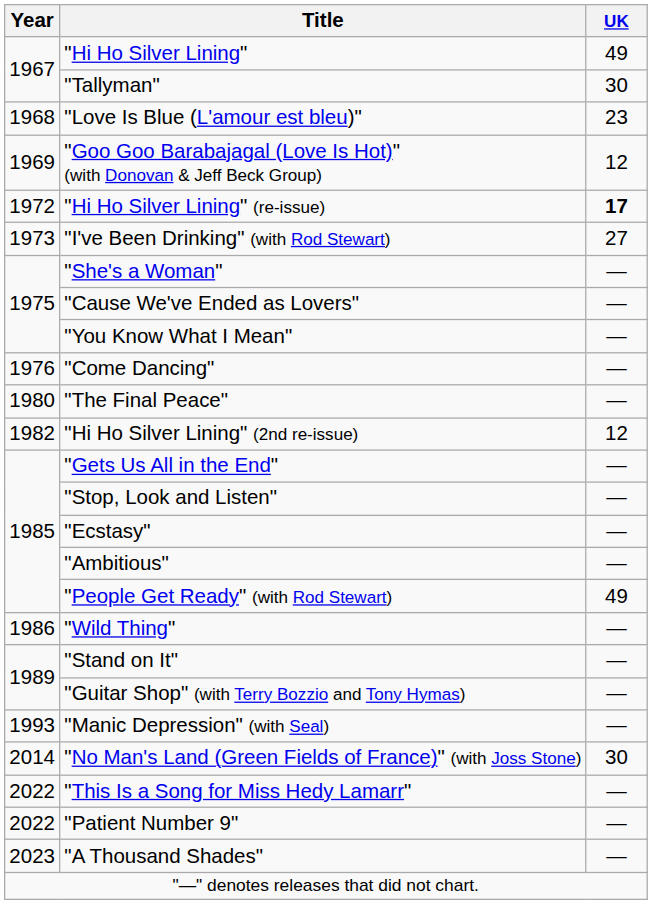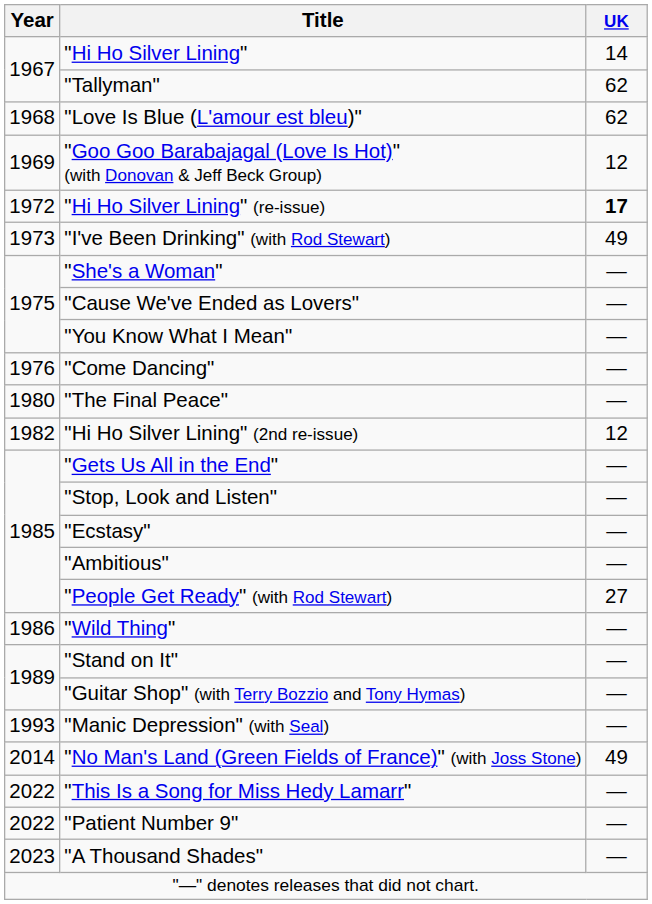"Hi Ho Silver Lining" | UK: 49 -> 14
"Tallyman" | UK: 30 -> 62
"Love Is Blue (L'amour est bleu)" | UK: 23 -> 62
"I've Been Drinking" (with Rod Stewart) | UK: 27 -> 49
"People Get Ready" (with Rod Stewart) | UK: 49 -> 27
"No Man's Land (Green Fields of France)" (with Joss Stone) | UK: 30 -> 49
